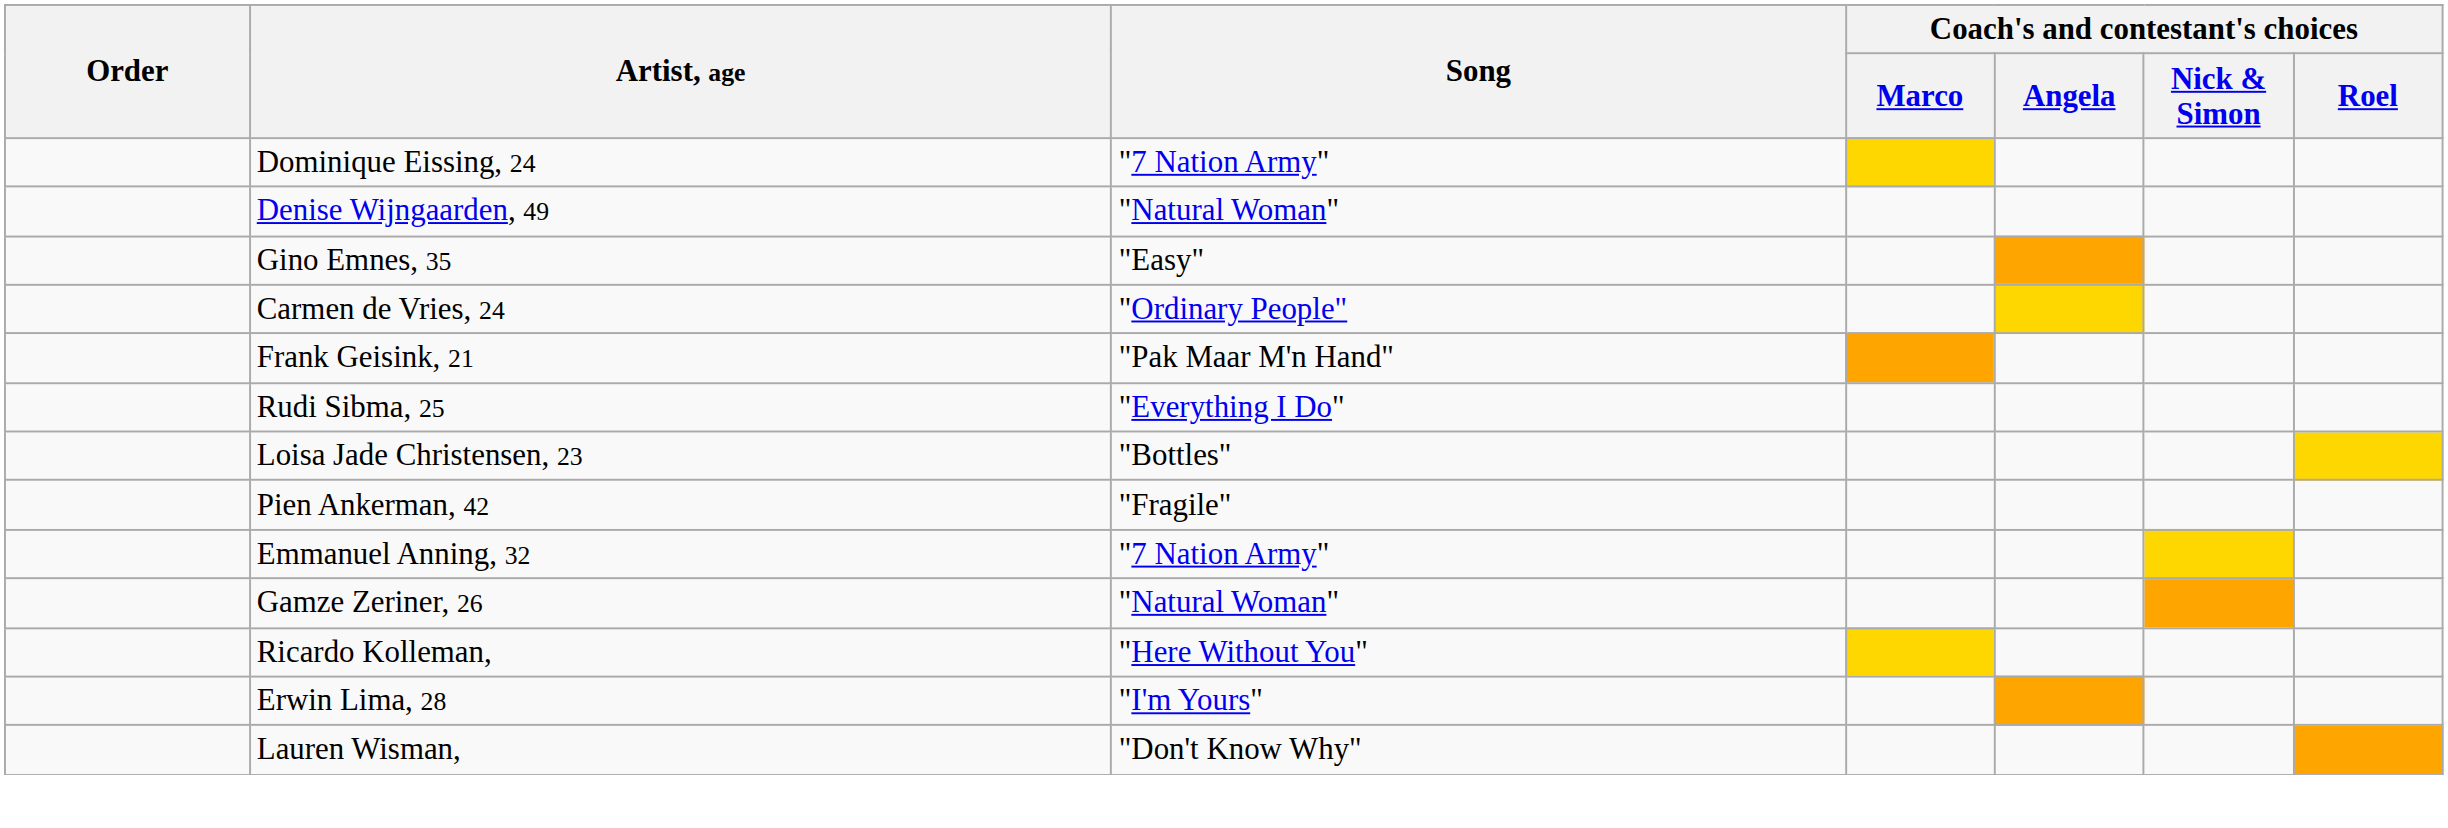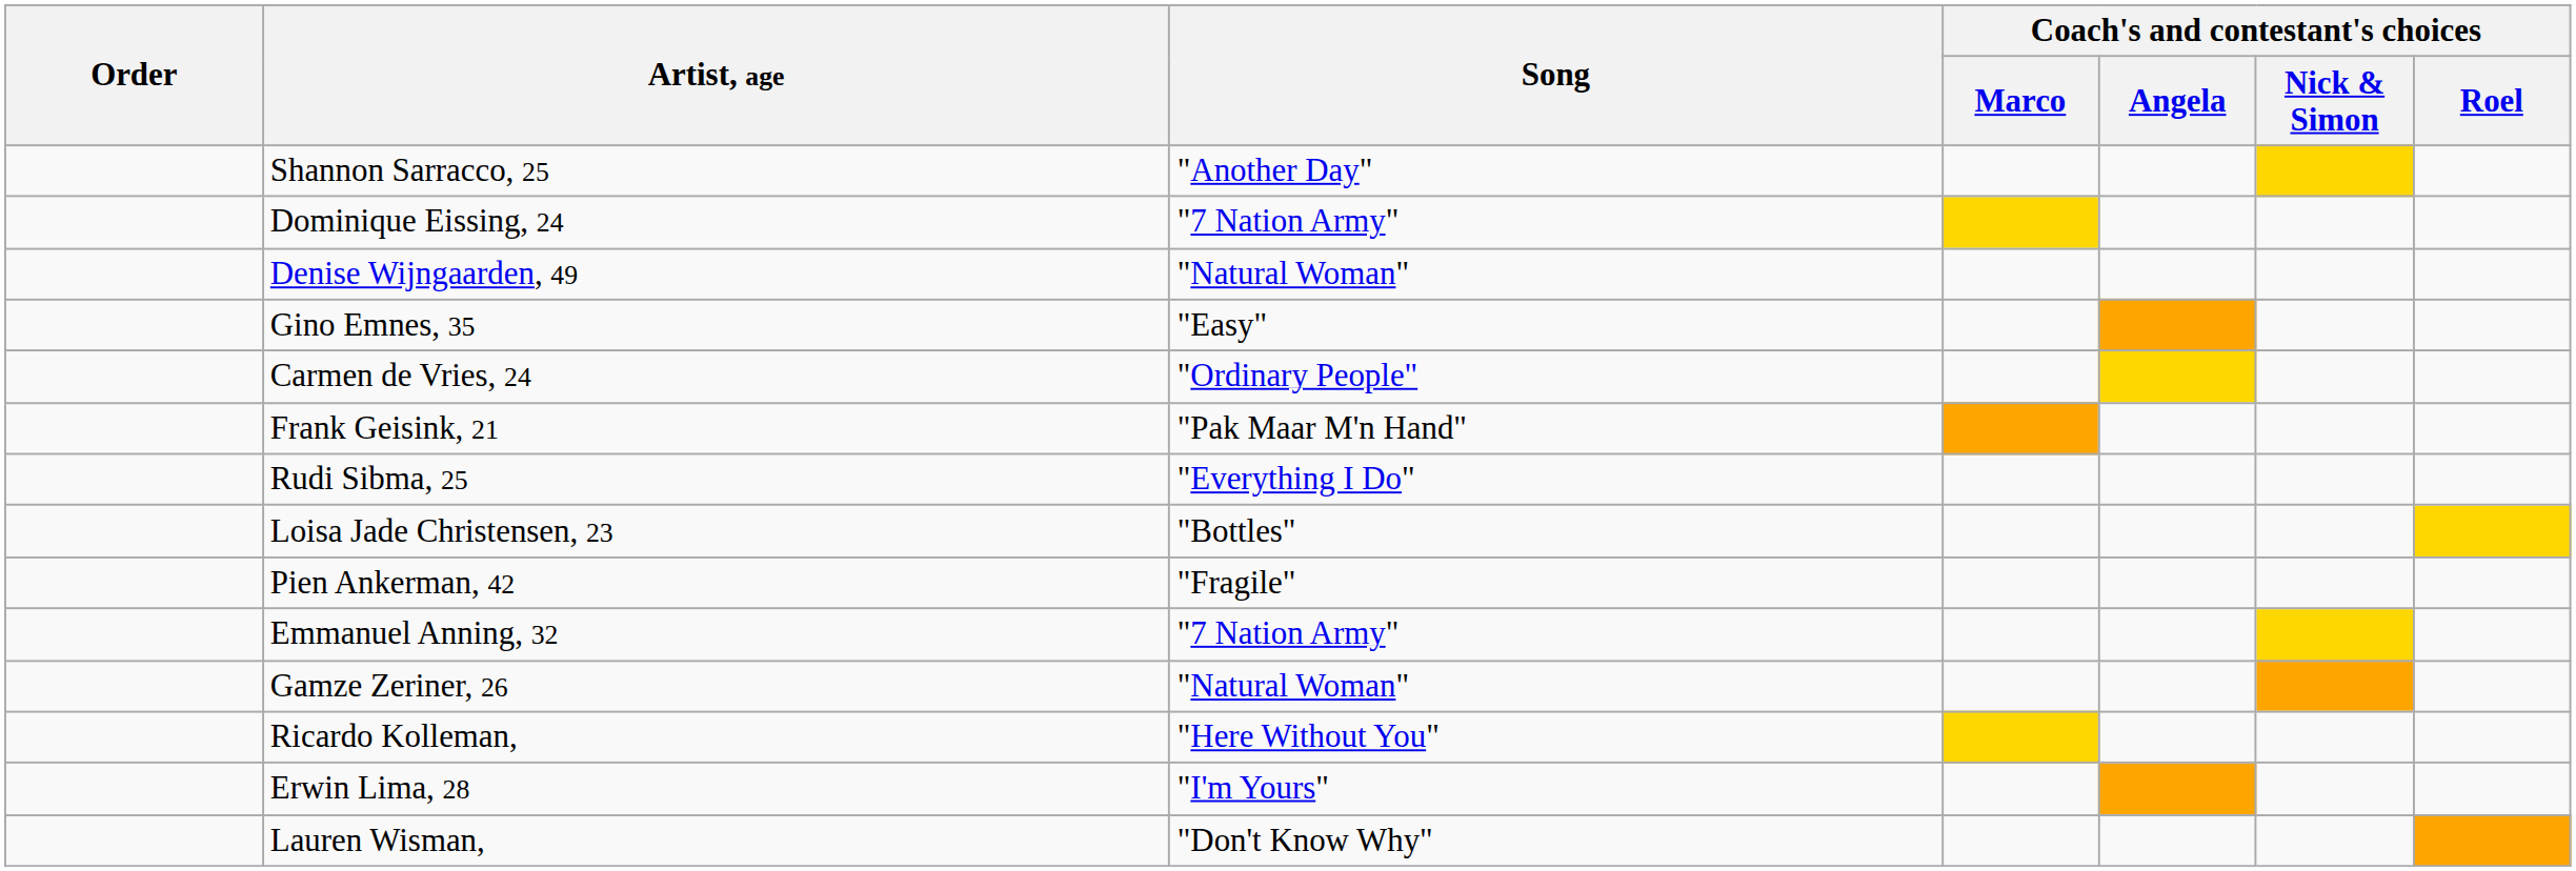+ row: Shannon Sarracco, 25 | "Another Day"
